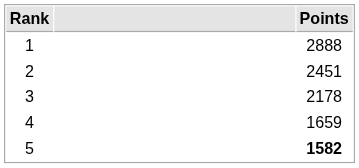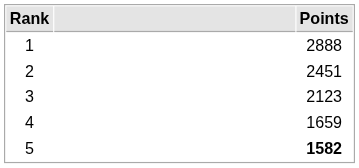3 | Points: 2178 -> 2123
